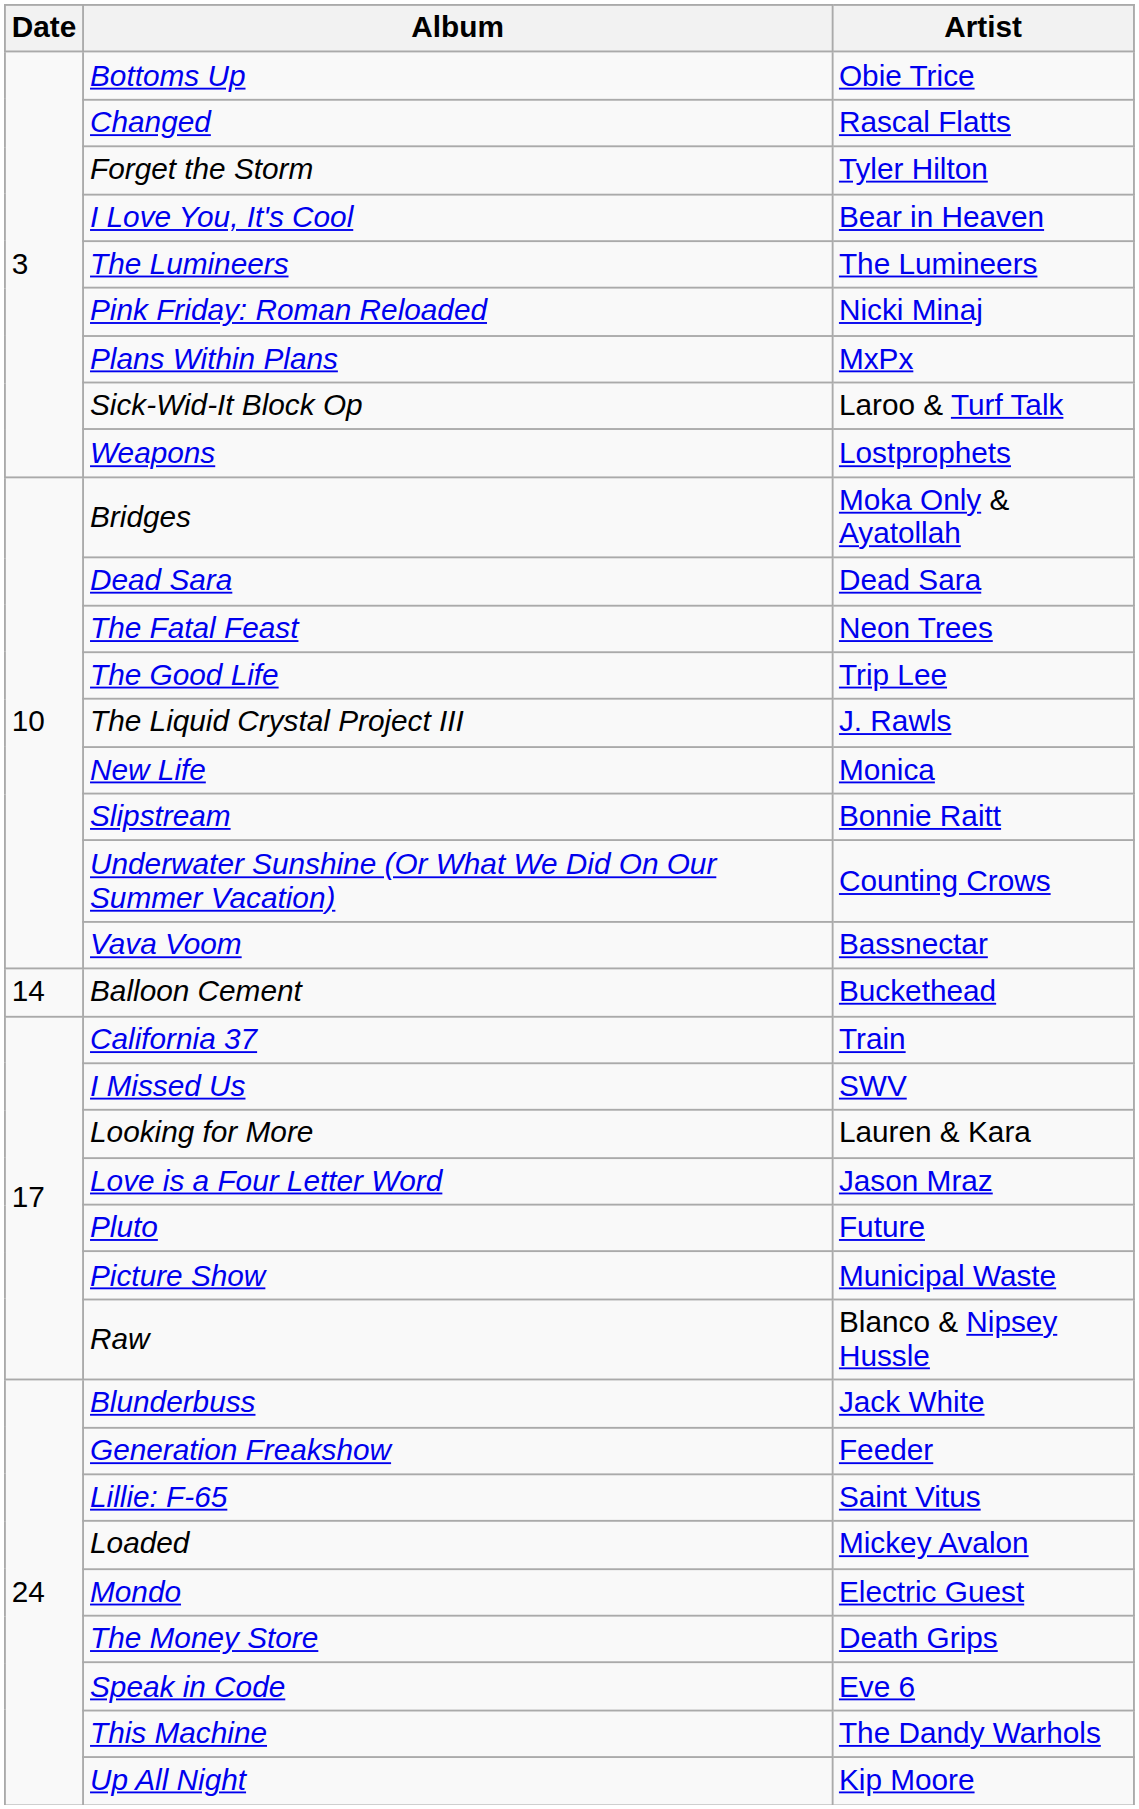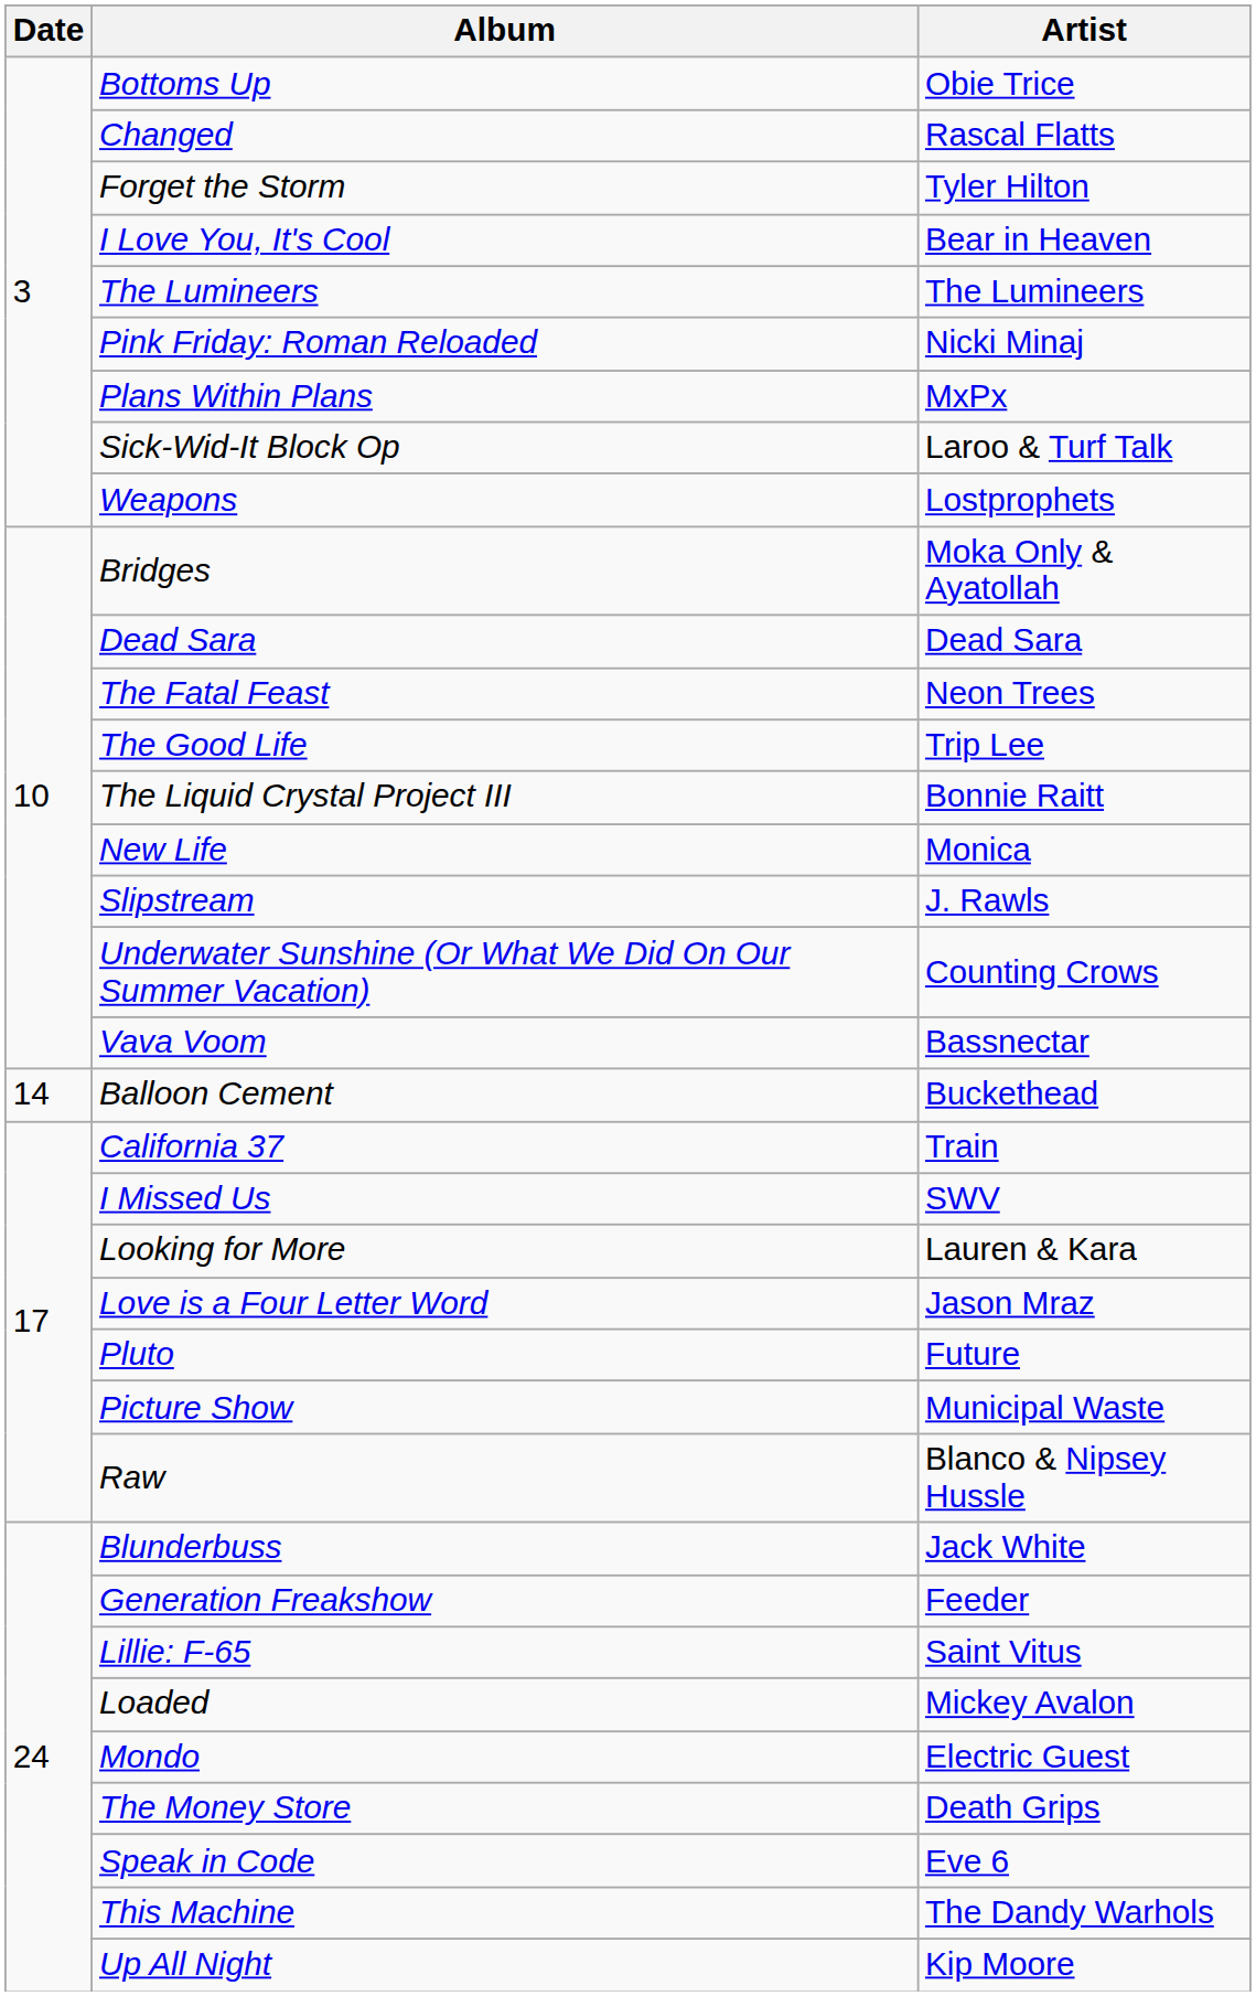The Liquid Crystal Project III | Artist: J. Rawls -> Bonnie Raitt
Slipstream | Artist: Bonnie Raitt -> J. Rawls
